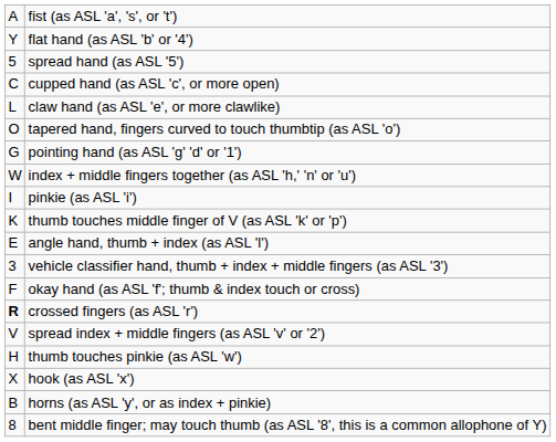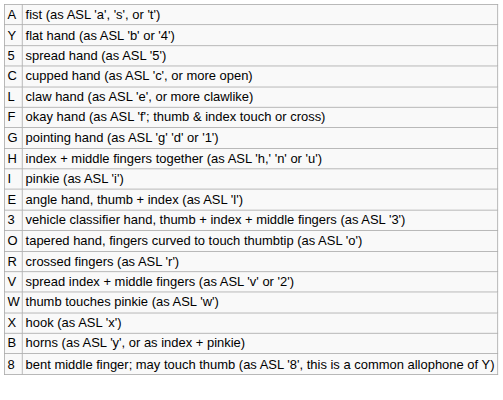rows swapped: okay hand (as ASL 'f'; thumb & index touch or cross) <-> tapered hand, fingers curved to touch thumbtip (as ASL 'o')
index + middle fingers together (as ASL 'h,' 'n' or 'u') | column 1: W -> H
- row: K | thumb touches middle finger of V (as ASL 'k' or 'p')
crossed fingers (as ASL 'r') | column 1: bold -> normal
thumb touches pinkie (as ASL 'w') | column 1: H -> W
